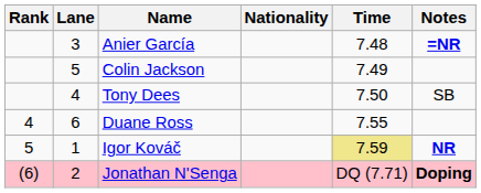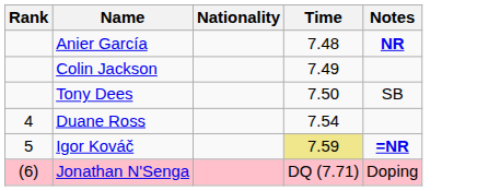- column: Lane | 3 | 5 | 4 | 6 | 1 | 2
Anier García | Notes: =NR -> NR
Duane Ross | Time: 7.55 -> 7.54
Igor Kováč | Notes: NR -> =NR
Jonathan N'Senga | Notes: bold -> normal
